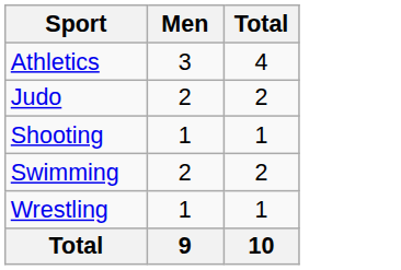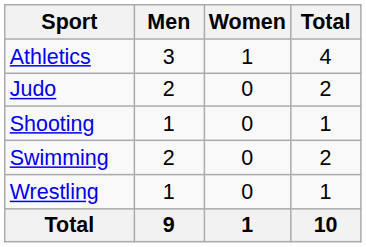+ column: Women | 1 | 0 | 0 | 0 | 0 | 1
